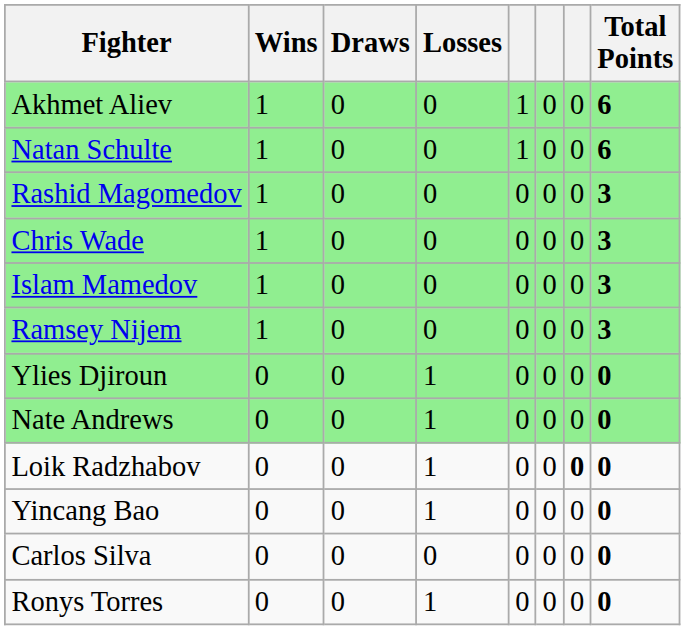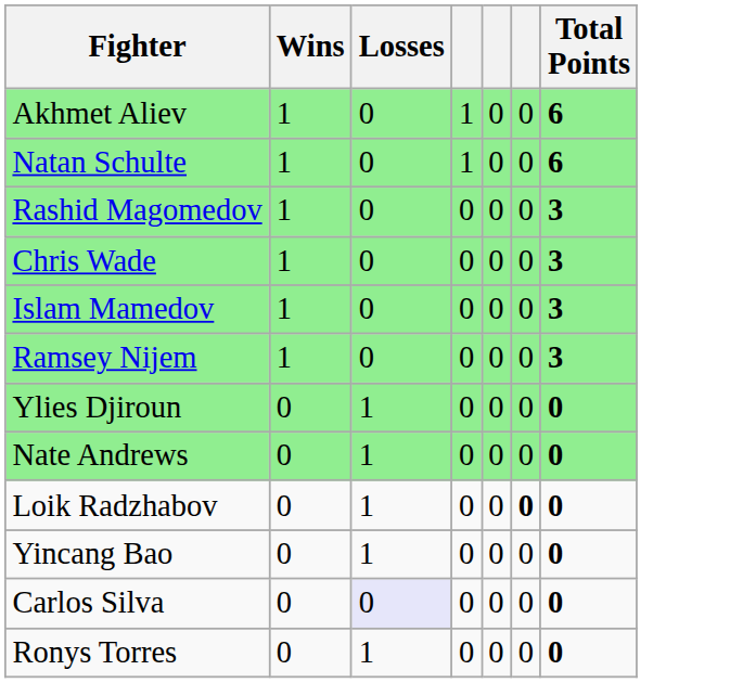- column: Draws | 0 | 0 | 0 | 0 | 0 | 0 | 0 | 0 | 0 | 0 | 0 | 0
Carlos Silva | Losses: no background -> lavender background
